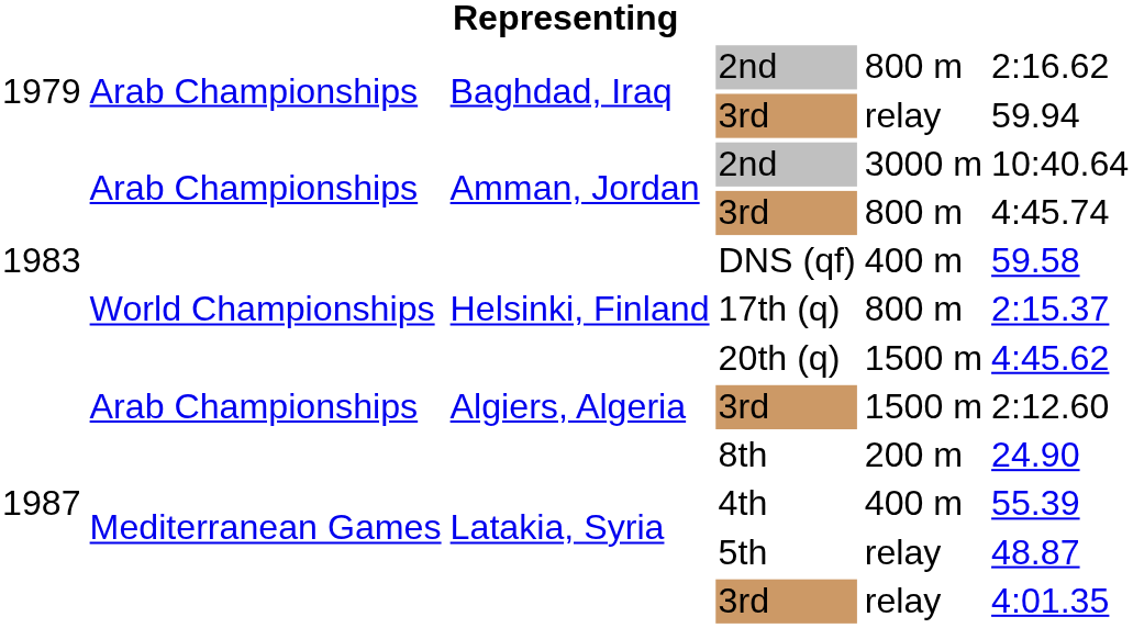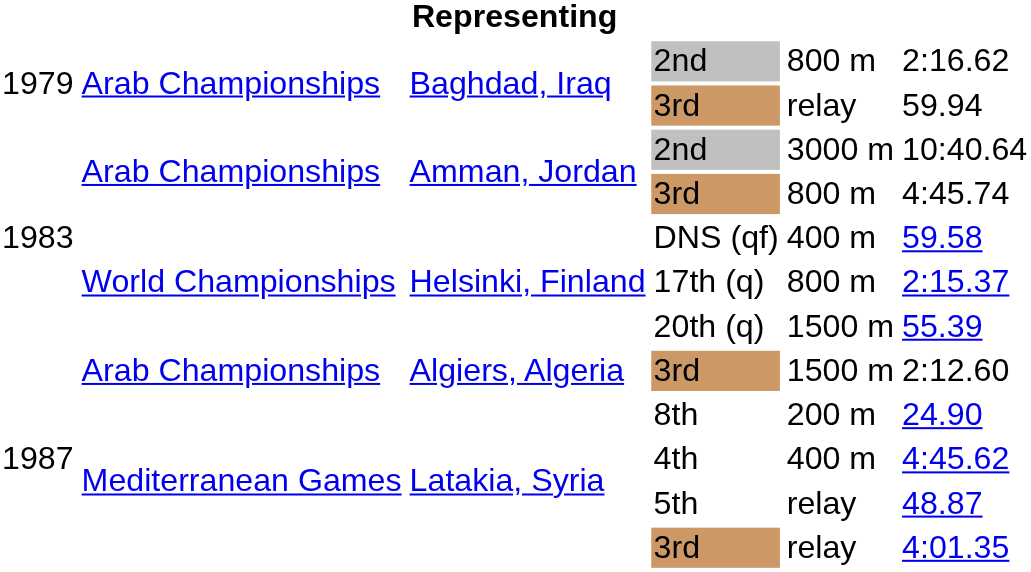20th (q) | column 6: 4:45.62 -> 55.39
4th | column 6: 55.39 -> 4:45.62
